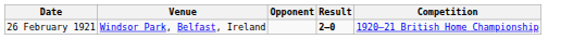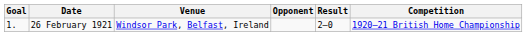+ column: Goal | 1.
26 February 1921 | Result: bold -> normal
